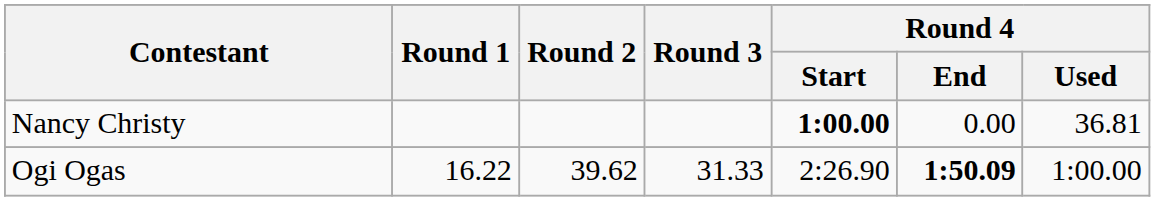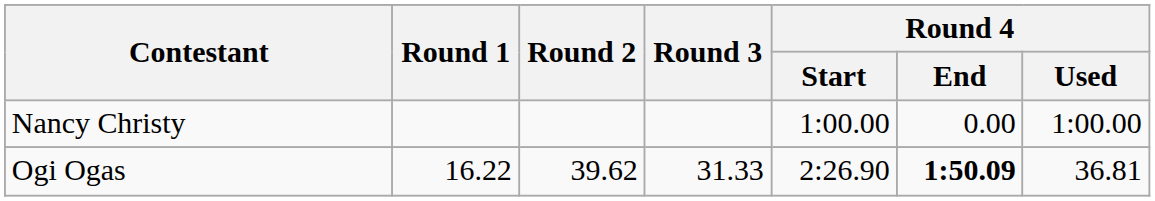Nancy Christy | Round 4 / Start: bold -> normal
Nancy Christy | Round 4 / Used: 36.81 -> 1:00.00
Ogi Ogas | Round 4 / Used: 1:00.00 -> 36.81
